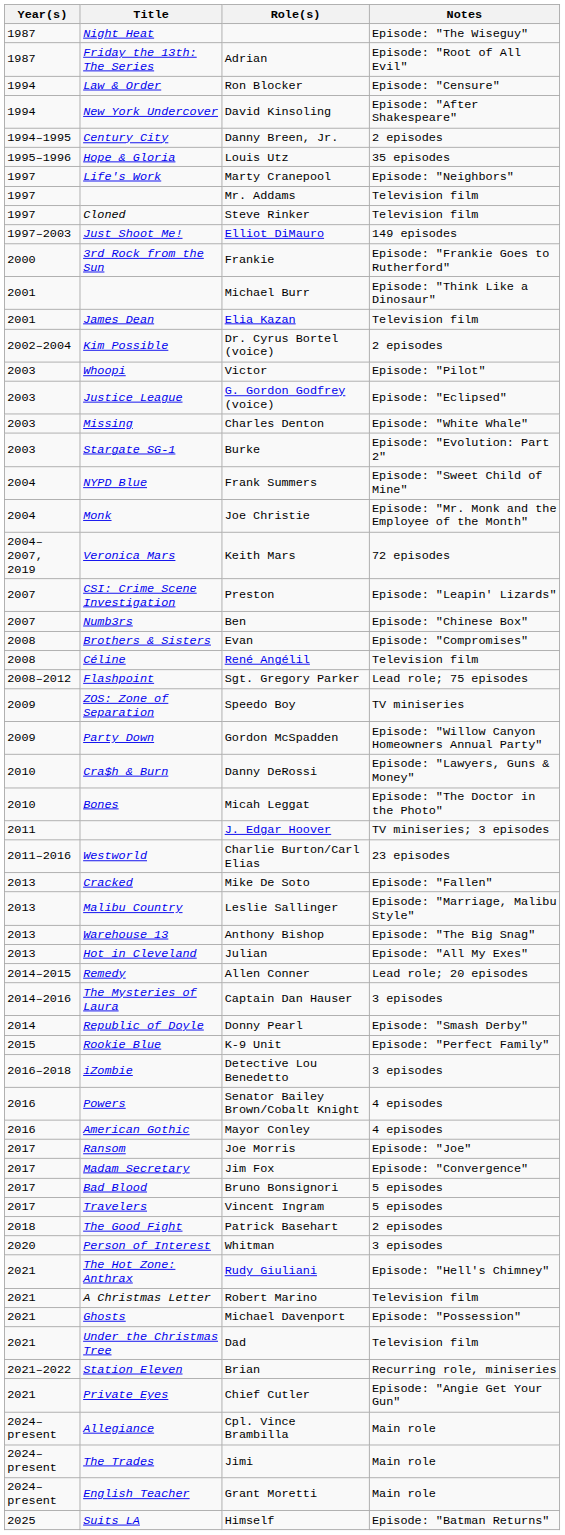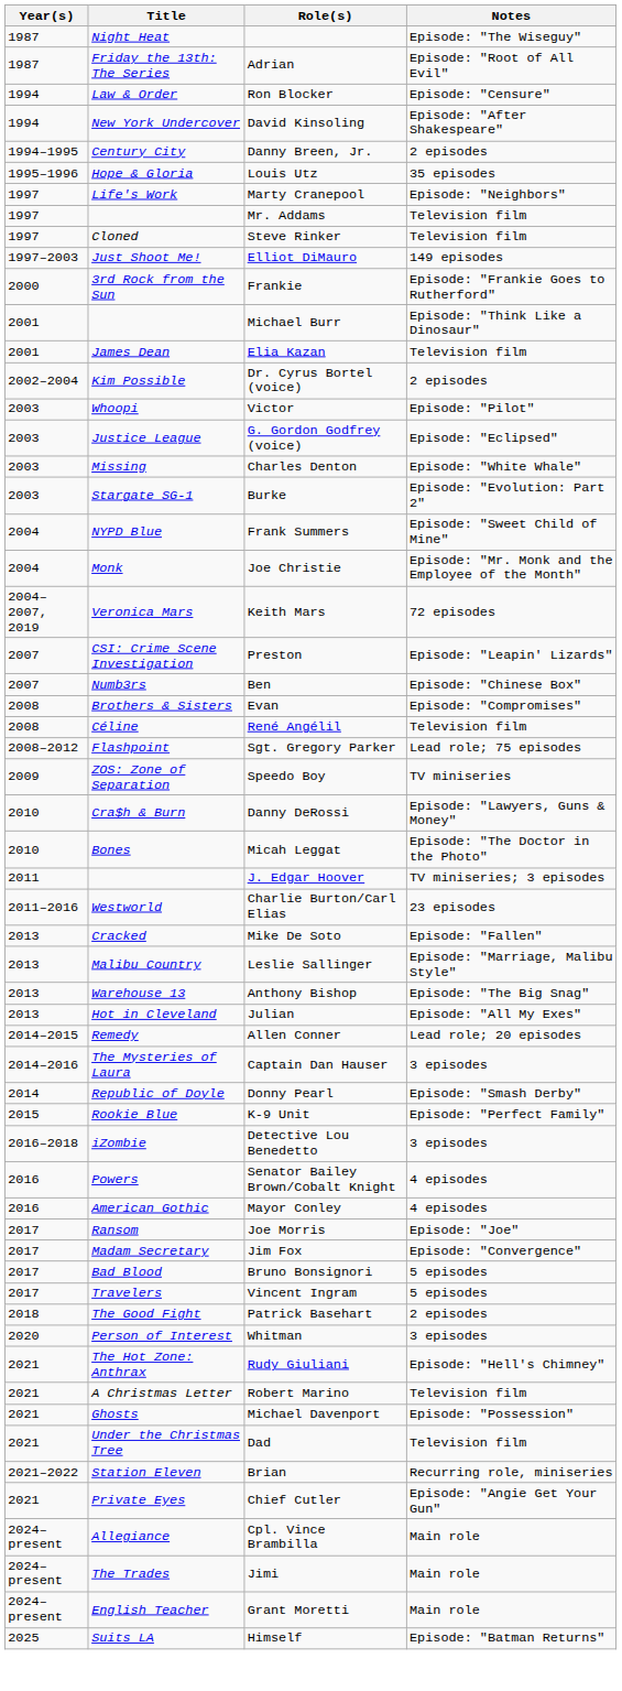- row: 2009 | Party Down | Gordon McSpadden | Episode: "Willow Canyon Homeowners Annual Party"
